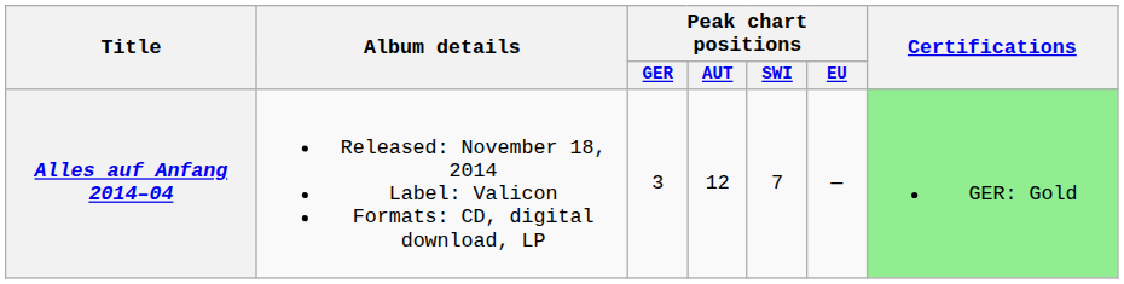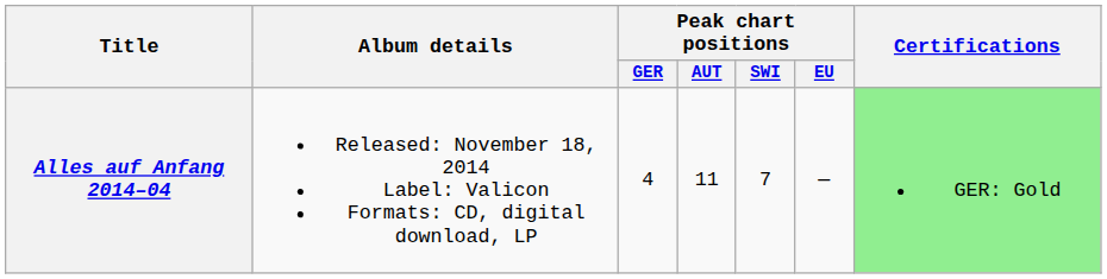Alles auf Anfang 2014–04 | Peak chart positions / GER: 3 -> 4
Alles auf Anfang 2014–04 | Peak chart positions / AUT: 12 -> 11
